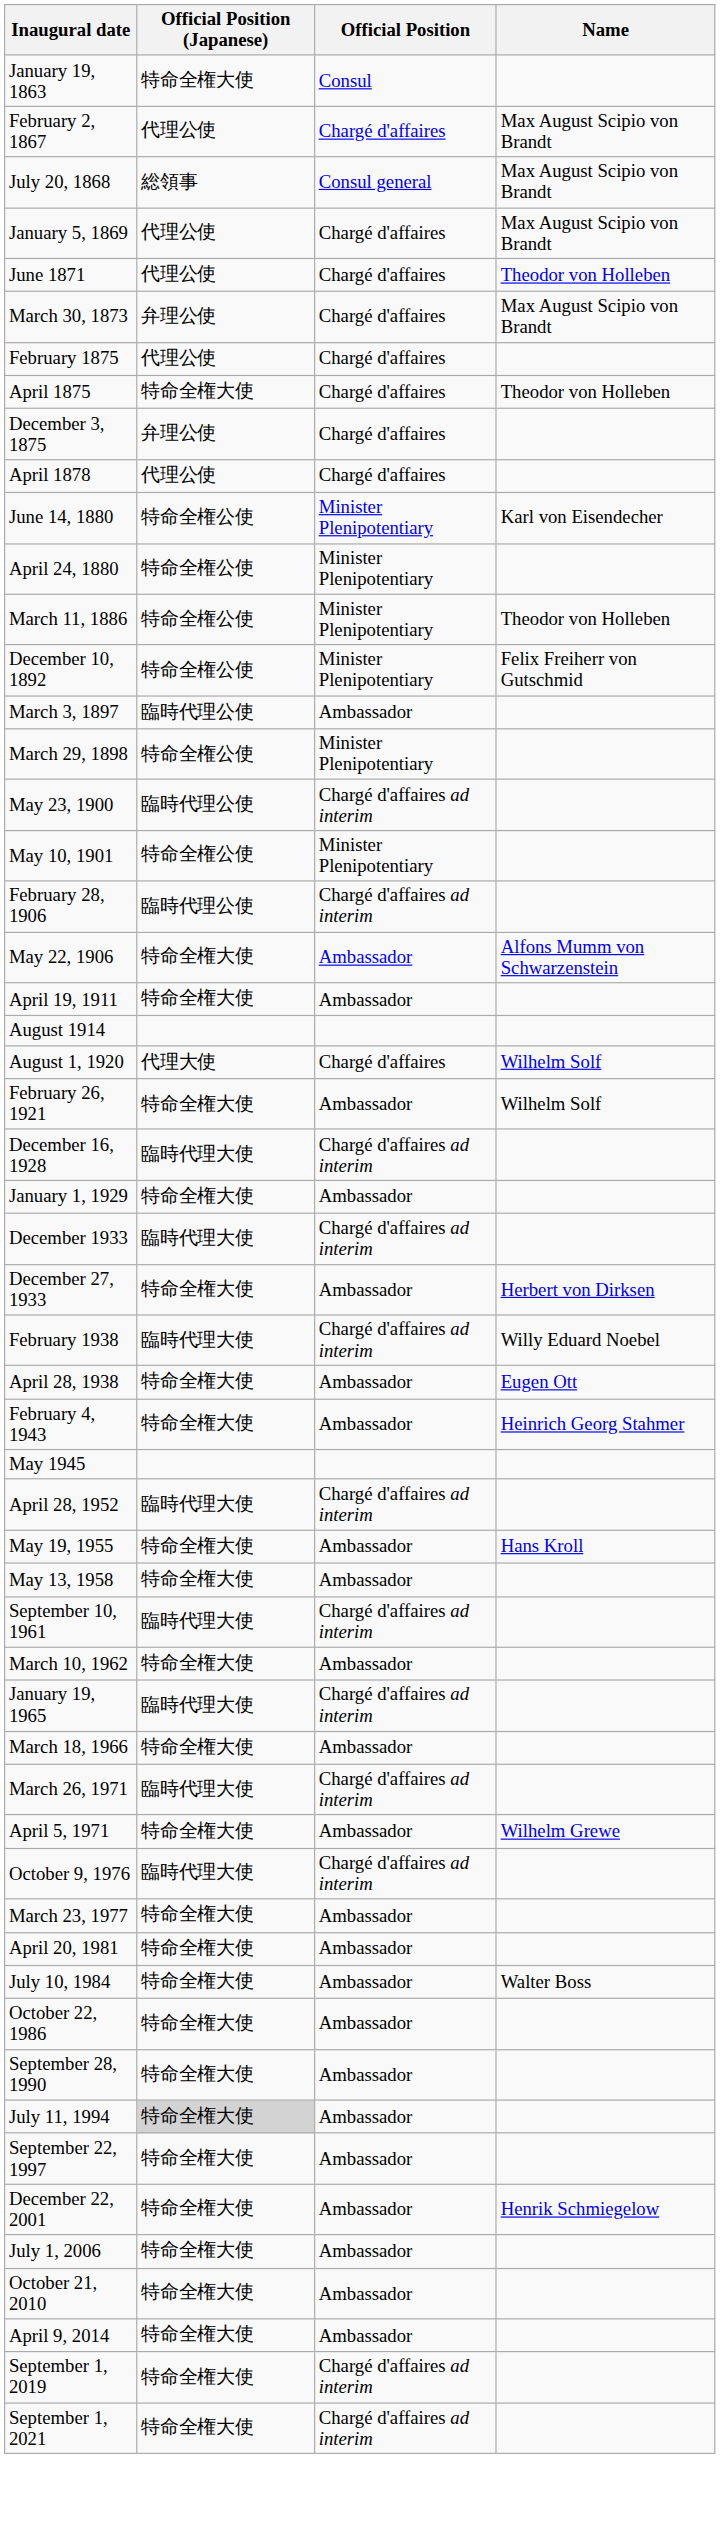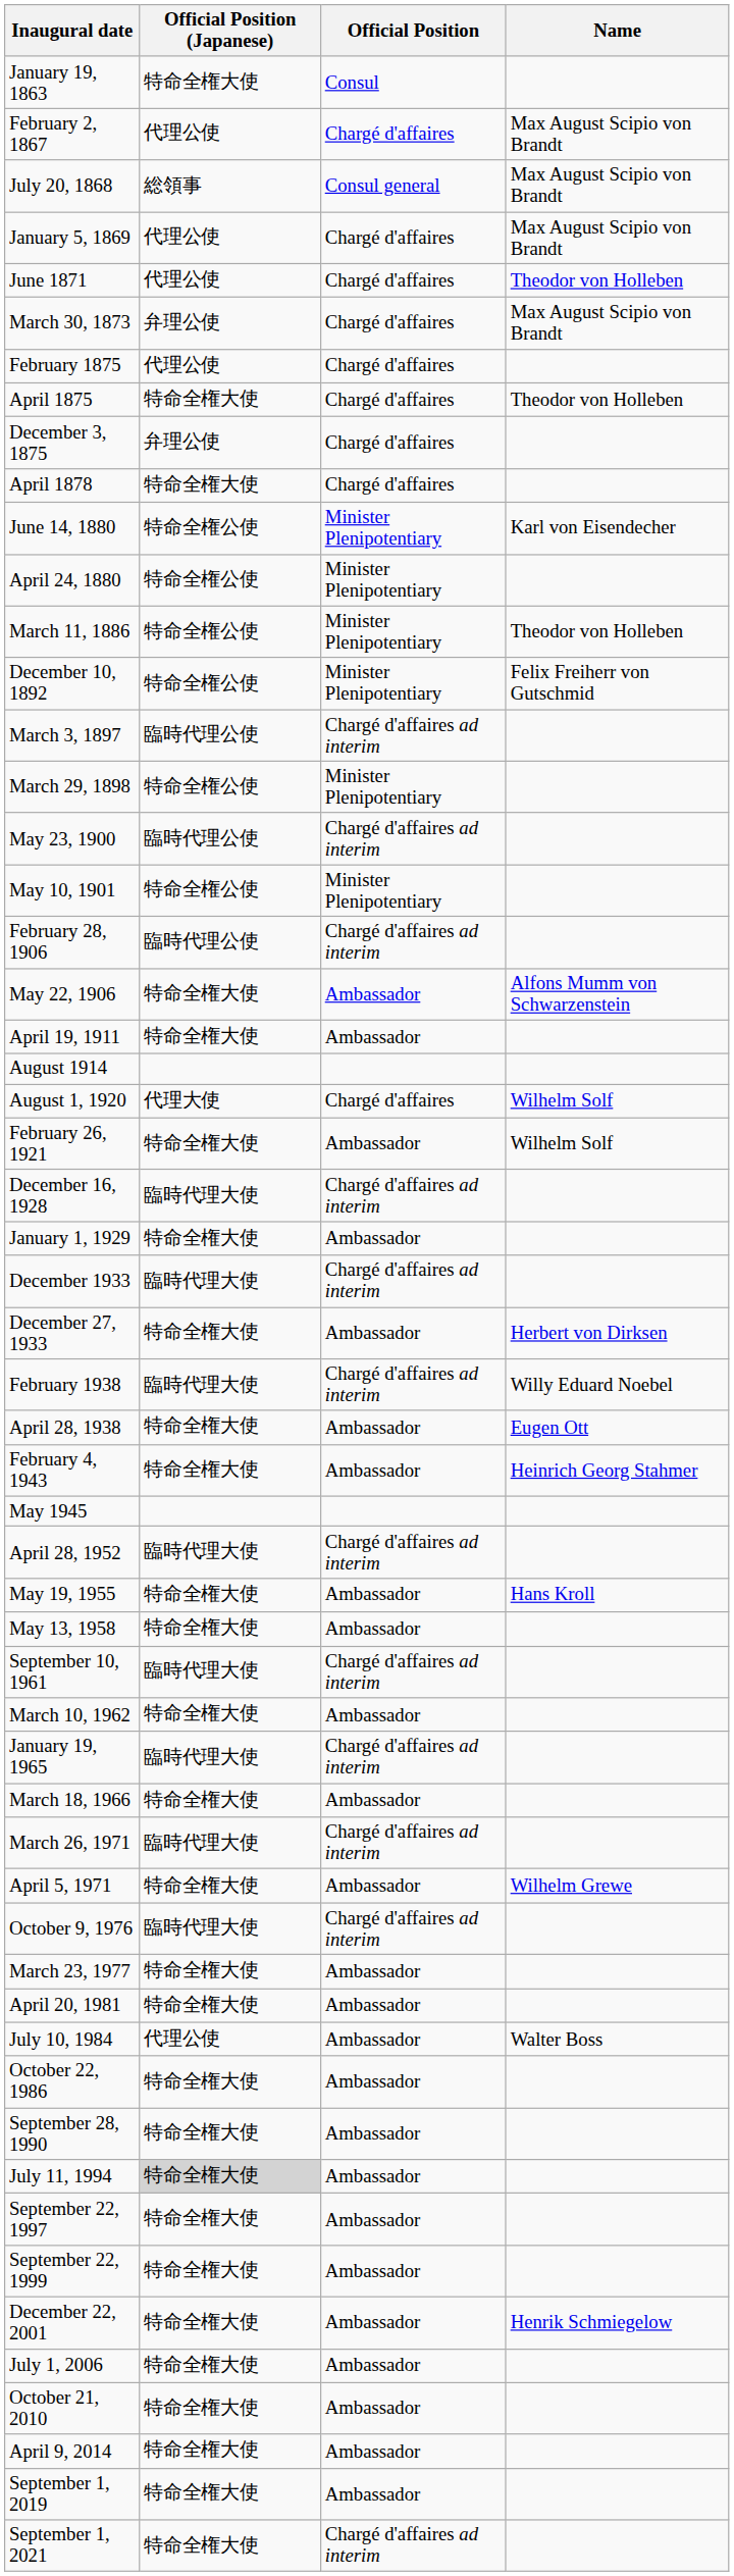April 1878 | Official Position (Japanese): 代理公使 -> 特命全権大使
March 3, 1897 | Official Position: Ambassador -> Chargé d'affaires ad interim
July 10, 1984 | Official Position (Japanese): 特命全権大使 -> 代理公使
+ row: September 22, 1999 | 特命全権大使 | Ambassador
September 1, 2019 | Official Position: Chargé d'affaires ad interim -> Ambassador
